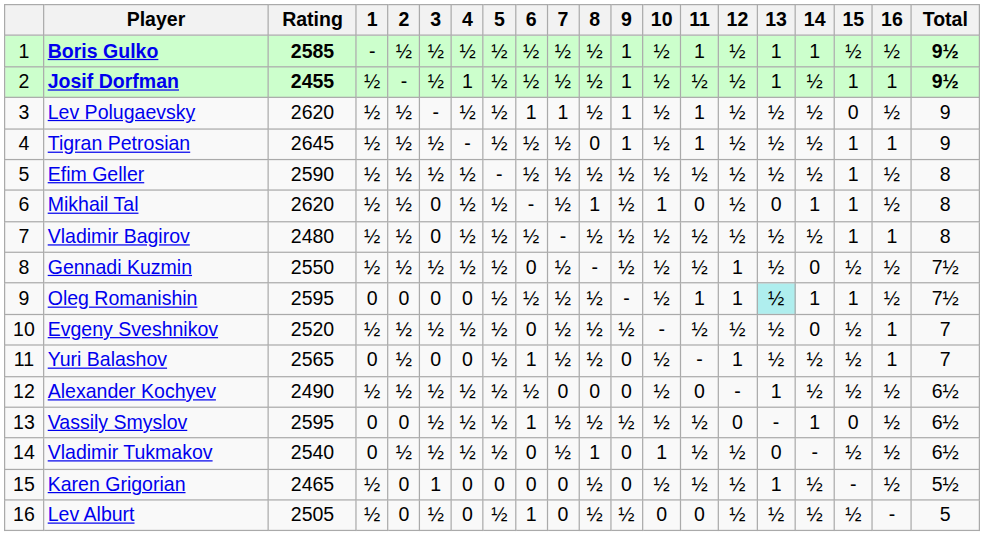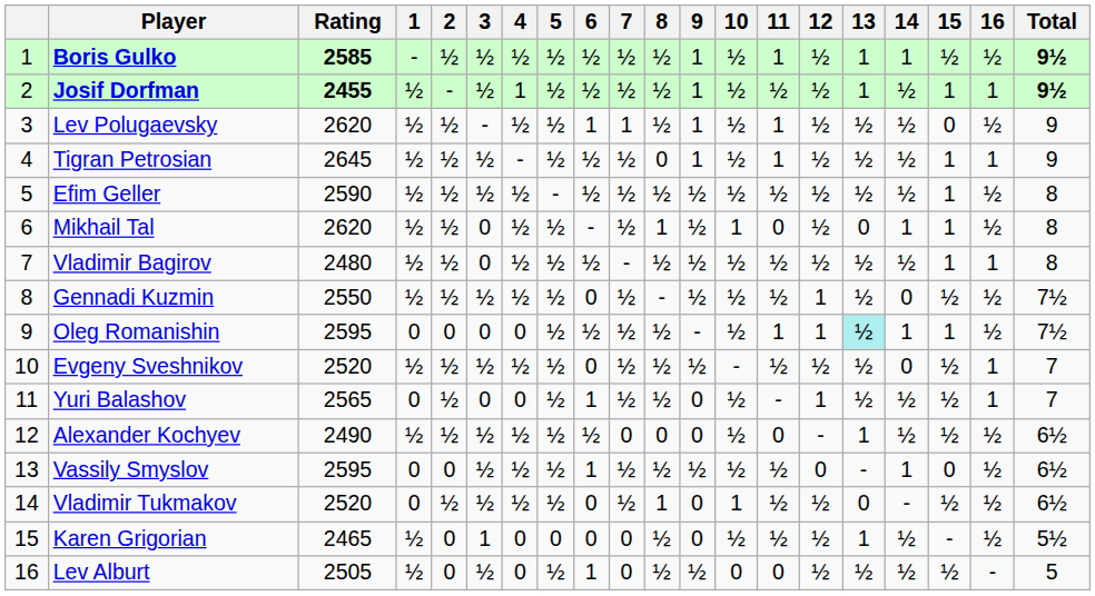Vladimir Tukmakov | Rating: 2540 -> 2520
